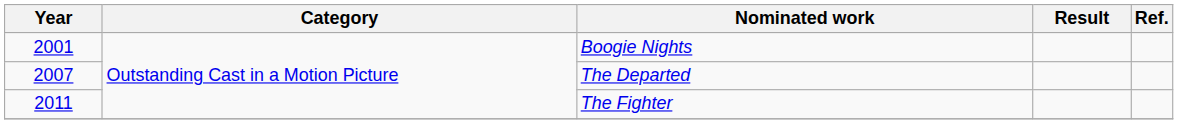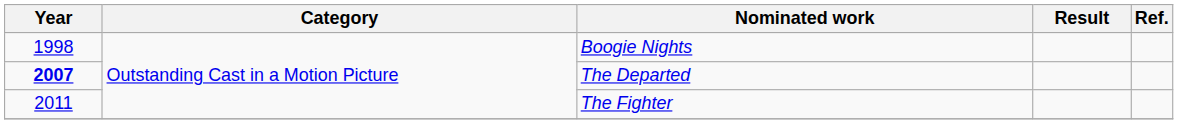Boogie Nights | Year: 2001 -> 1998
The Departed | Year: normal -> bold
